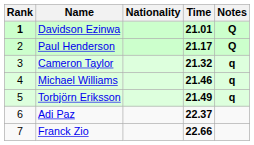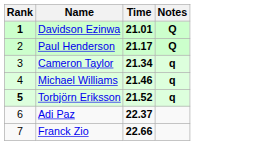- column: Nationality
Cameron Taylor | Time: 21.32 -> 21.34
Torbjörn Eriksson | Rank: normal -> bold
Torbjörn Eriksson | Time: 21.49 -> 21.52
